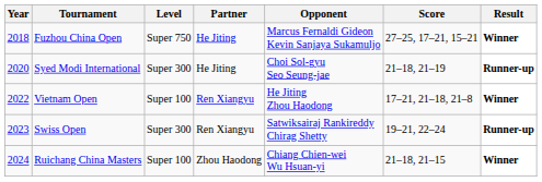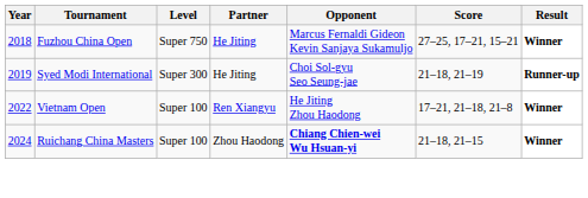Syed Modi International | Year: 2020 -> 2019
- row: 2023 | Swiss Open | Super 300 | Ren Xiangyu | Satwiksairaj Rankireddy Chirag Shetty | 19–21, 22–24 | Runner-up
Ruichang China Masters | Opponent: normal -> bold
